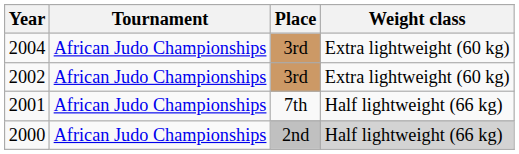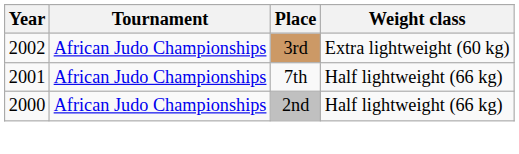- row: 2004 | African Judo Championships | 3rd | Extra lightweight (60 kg)
2000 | Weight class: lightgrey background -> no background
